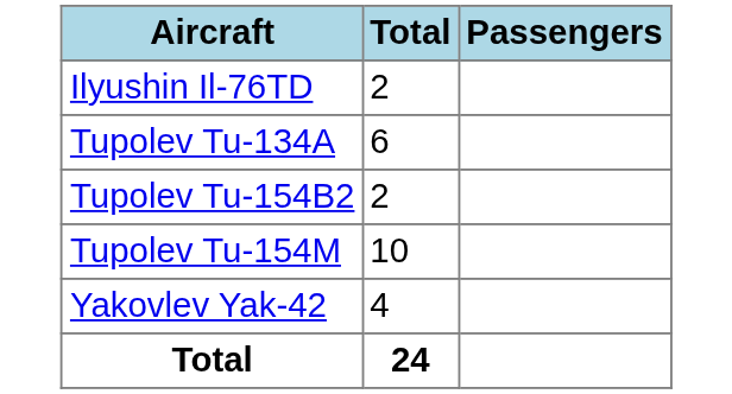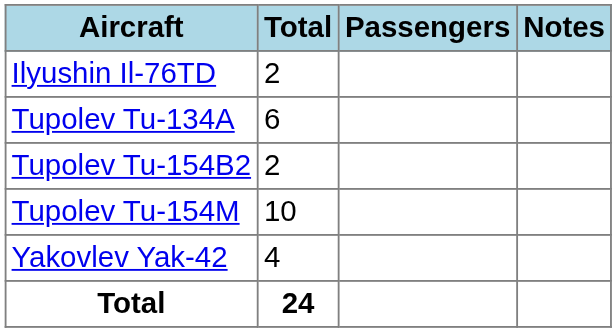+ column: Notes
